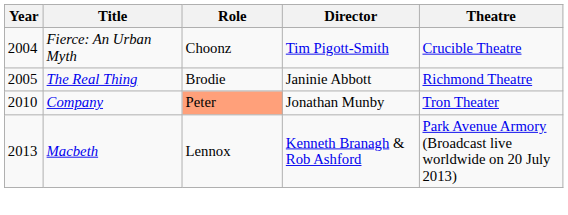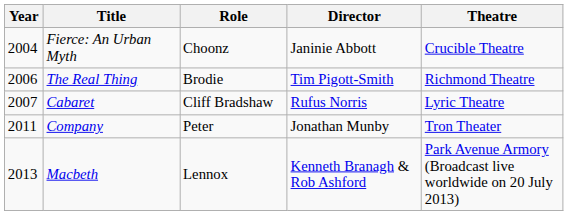Fierce: An Urban Myth | Director: Tim Pigott-Smith -> Janinie Abbott
The Real Thing | Year: 2005 -> 2006
The Real Thing | Director: Janinie Abbott -> Tim Pigott-Smith
+ row: 2007 | Cabaret | Cliff Bradshaw | Rufus Norris | Lyric Theatre
Company | Year: 2010 -> 2011
Company | Role: lightsalmon background -> no background
